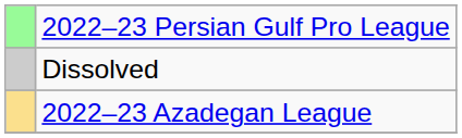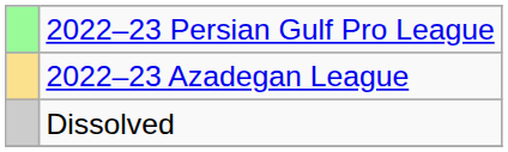rows swapped: 2022–23 Azadegan League <-> Dissolved
